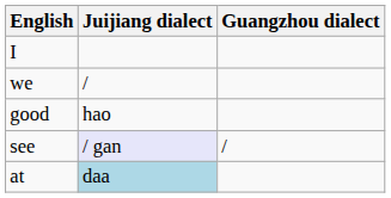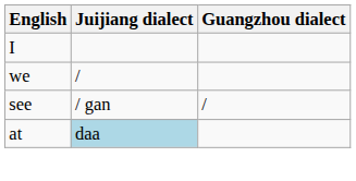- row: good | hao
see | Juijiang dialect: lavender background -> no background
